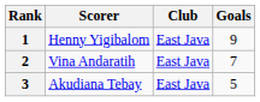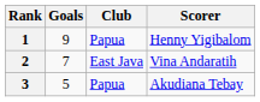columns swapped: Scorer <-> Goals
1 | Club: East Java -> Papua
3 | Club: East Java -> Papua
